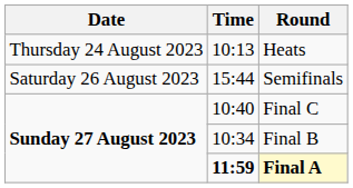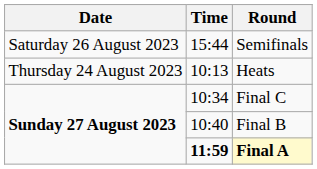rows swapped: Heats <-> Semifinals
Final C | Time: 10:40 -> 10:34
Final B | Time: 10:34 -> 10:40
